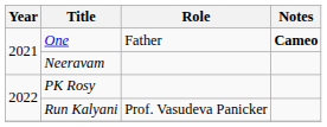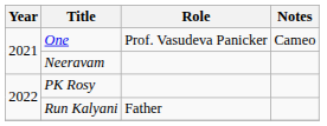One | Role: Father -> Prof. Vasudeva Panicker
One | Notes: bold -> normal
Run Kalyani | Role: Prof. Vasudeva Panicker -> Father
